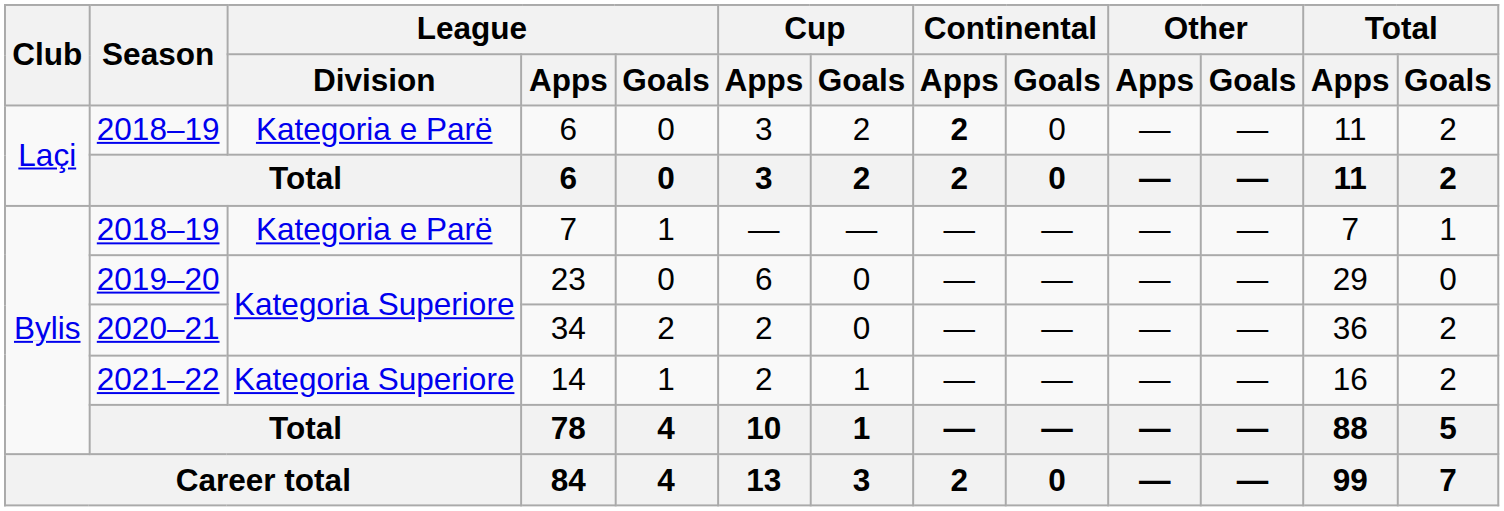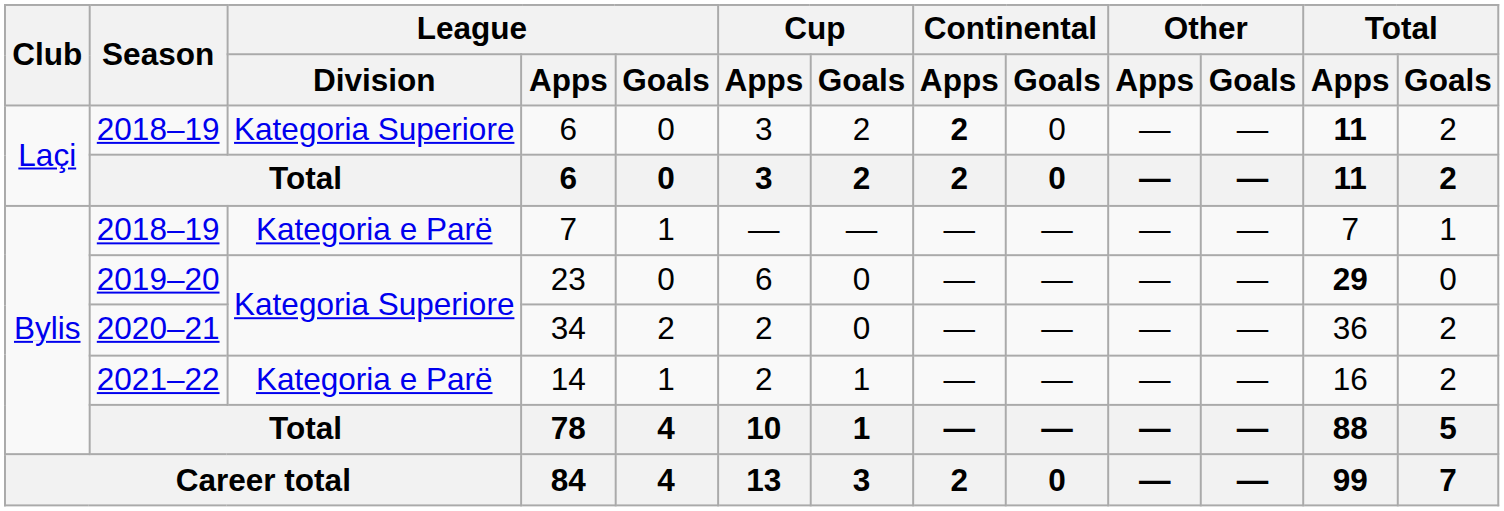2018–19 / 6 | League / Division: Kategoria e Parë -> Kategoria Superiore
2018–19 / 6 | Total / Apps: normal -> bold
23 | Total / Apps: normal -> bold
14 | League / Division: Kategoria Superiore -> Kategoria e Parë
